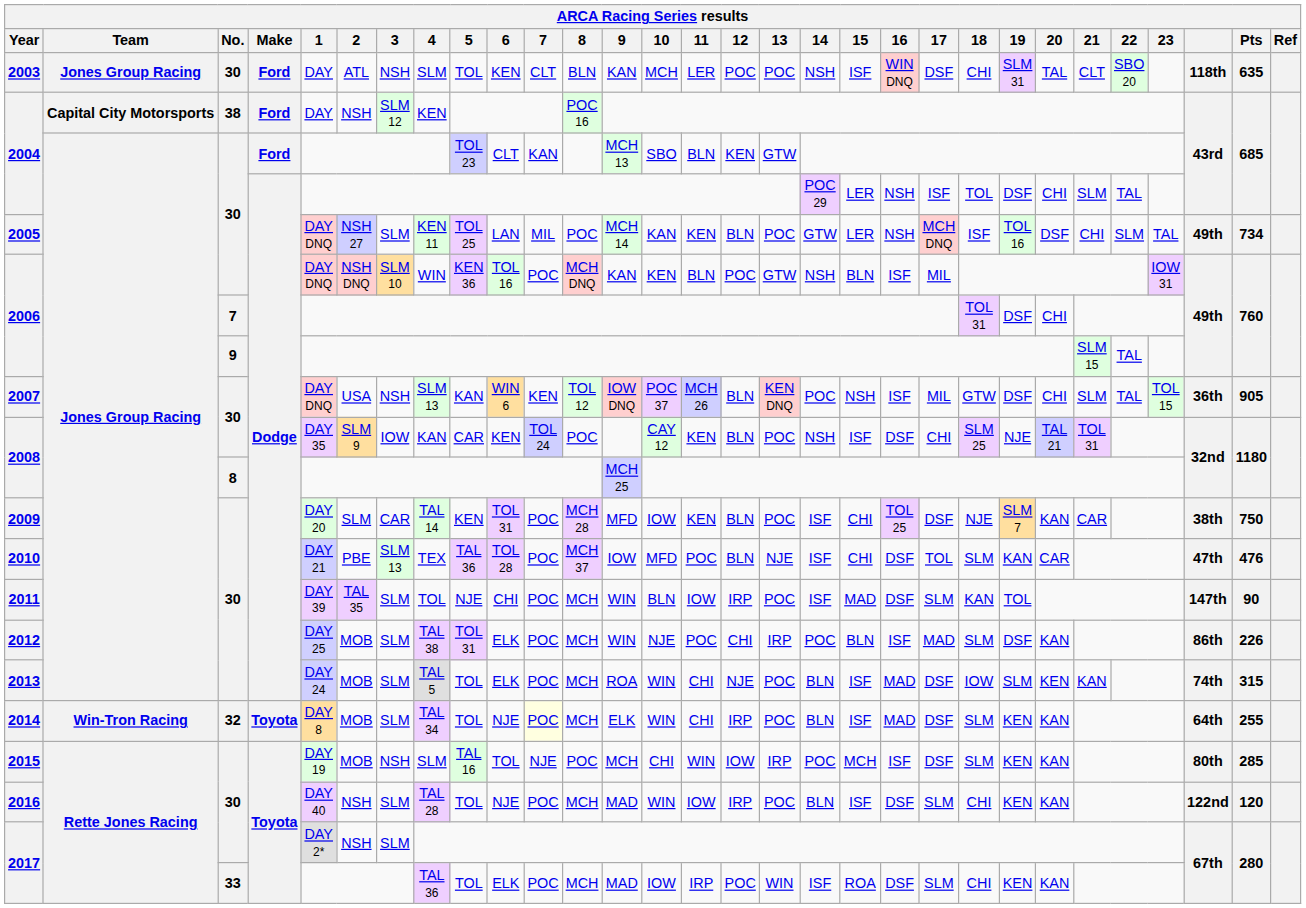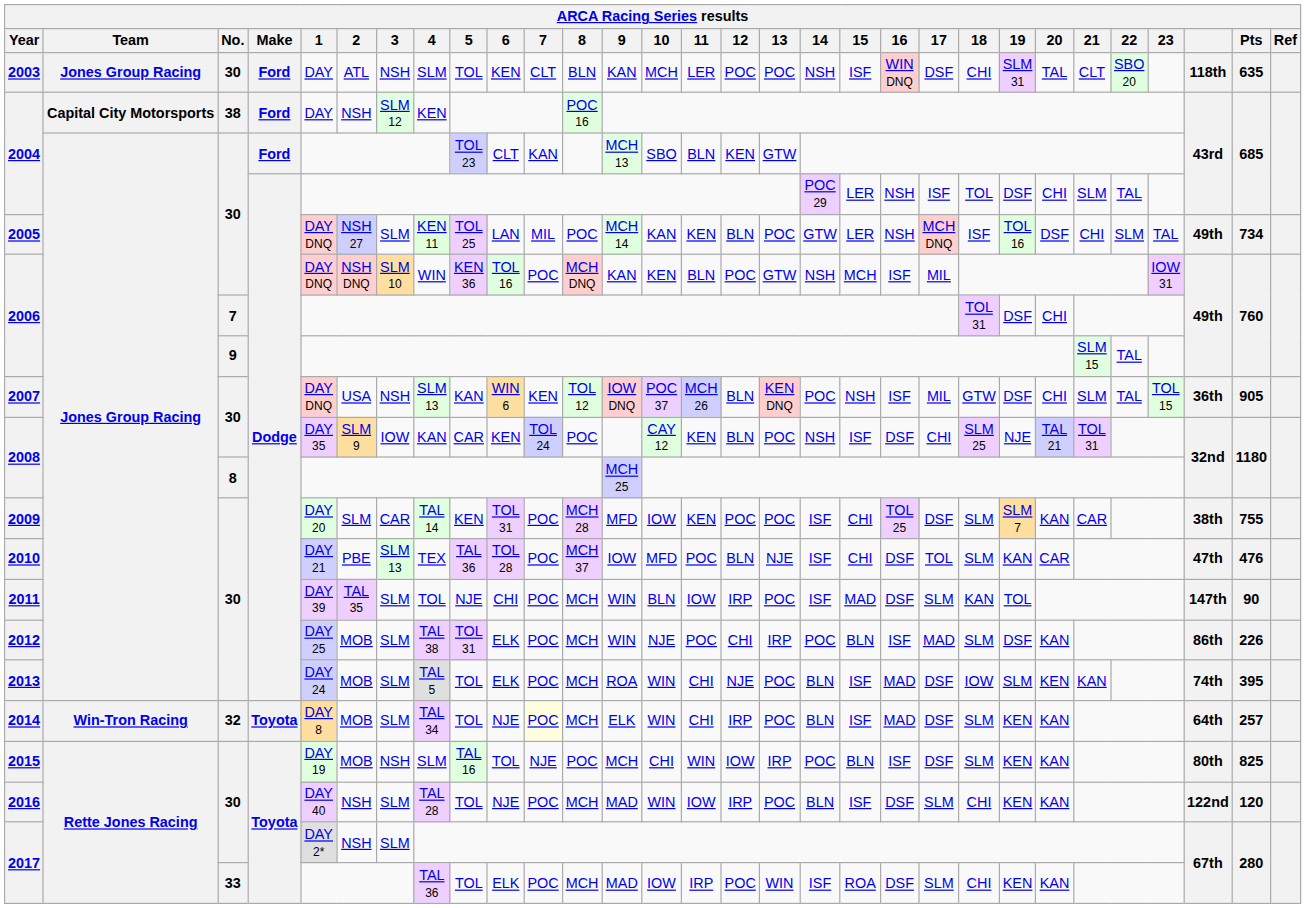2006 / 30 | 15: BLN -> MCH
2009 | 12: BLN -> POC
2009 | 18: NJE -> SLM
2009 | Pts: 750 -> 755
2013 | Pts: 315 -> 395
2014 | Pts: 255 -> 257
2015 | 15: MCH -> BLN
2015 | Pts: 285 -> 825
